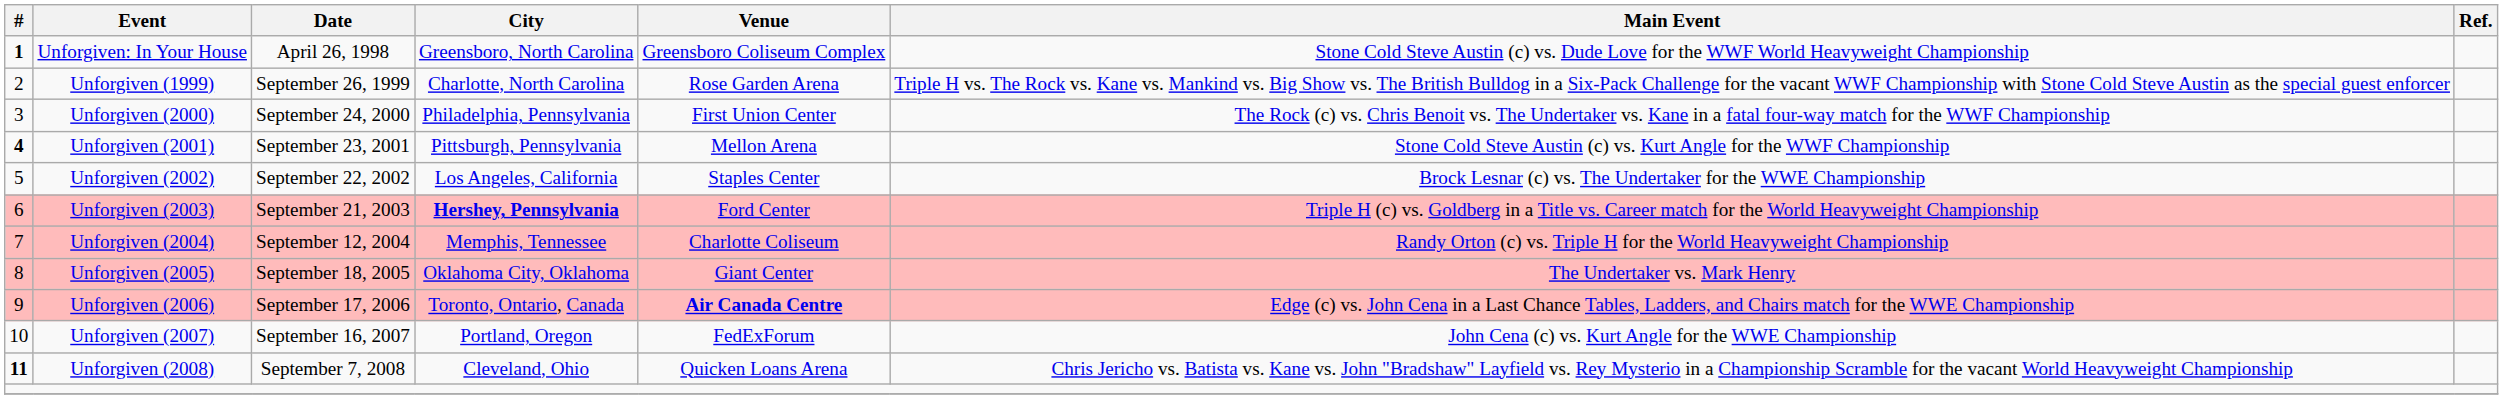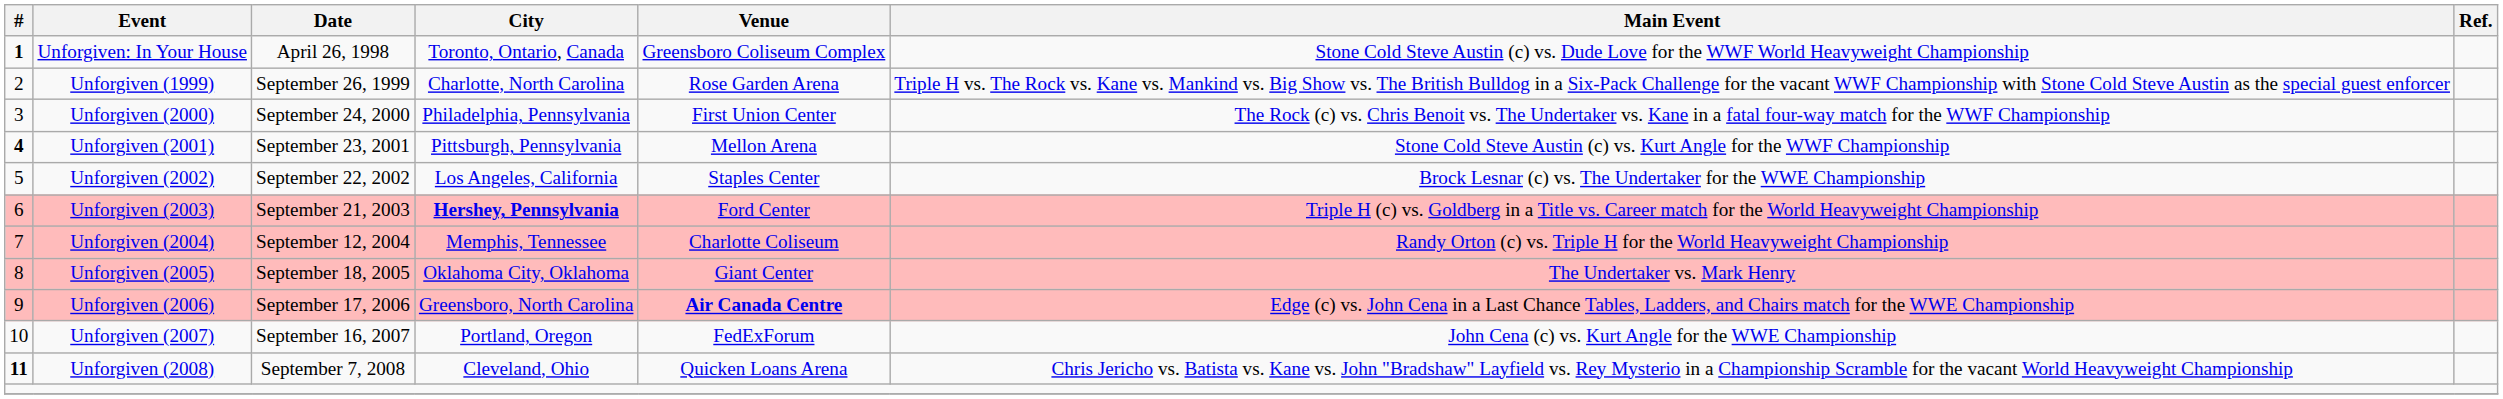Unforgiven: In Your House | City: Greensboro, North Carolina -> Toronto, Ontario, Canada
Unforgiven (2006) | City: Toronto, Ontario, Canada -> Greensboro, North Carolina
